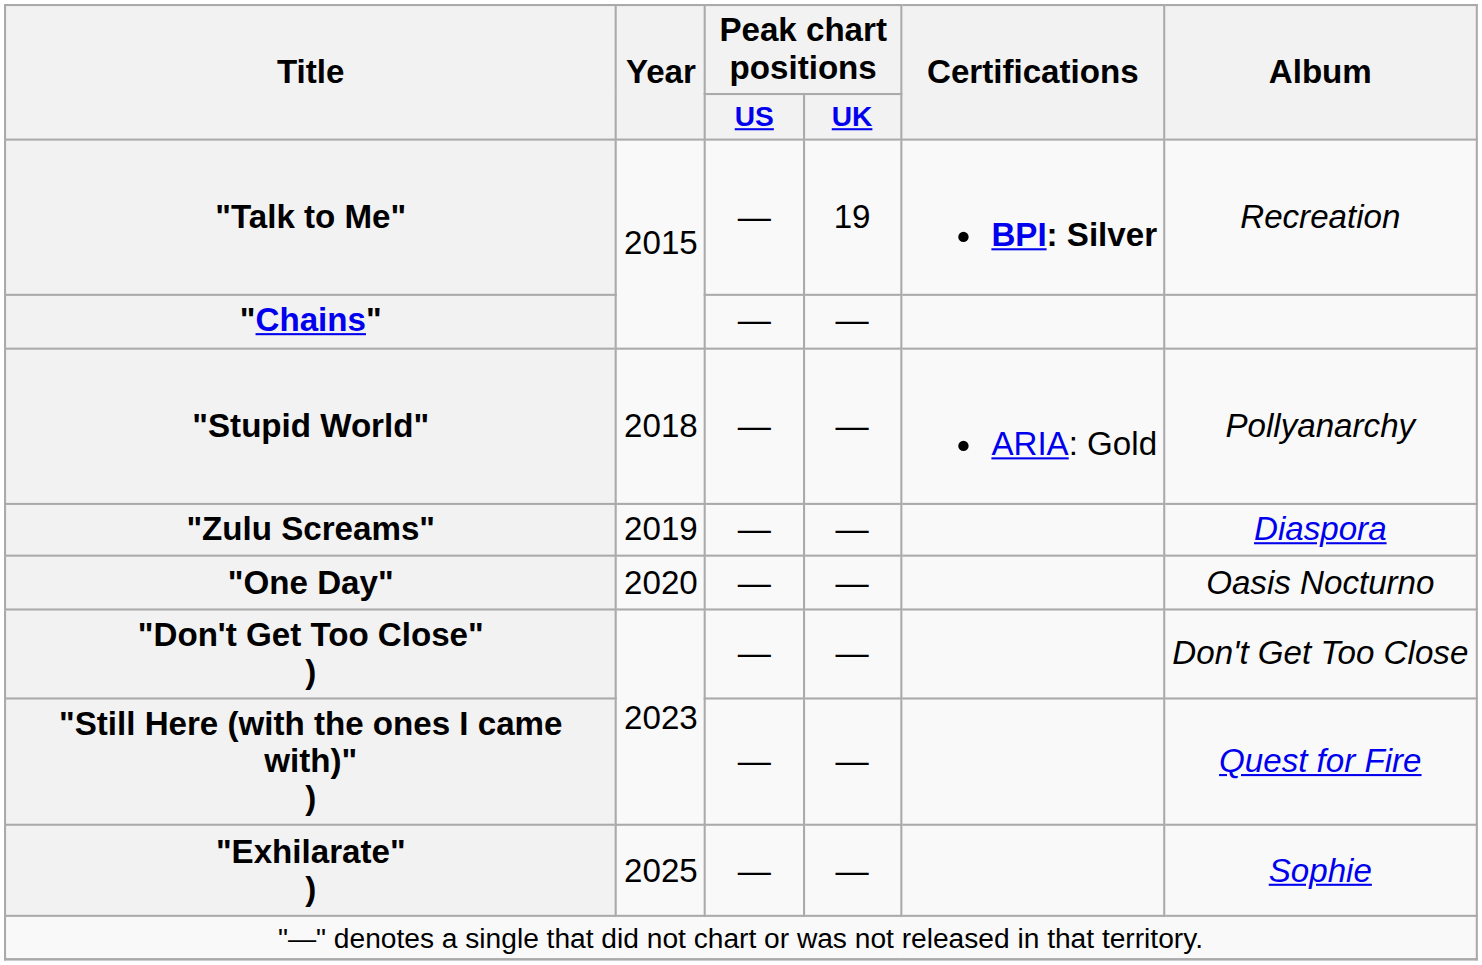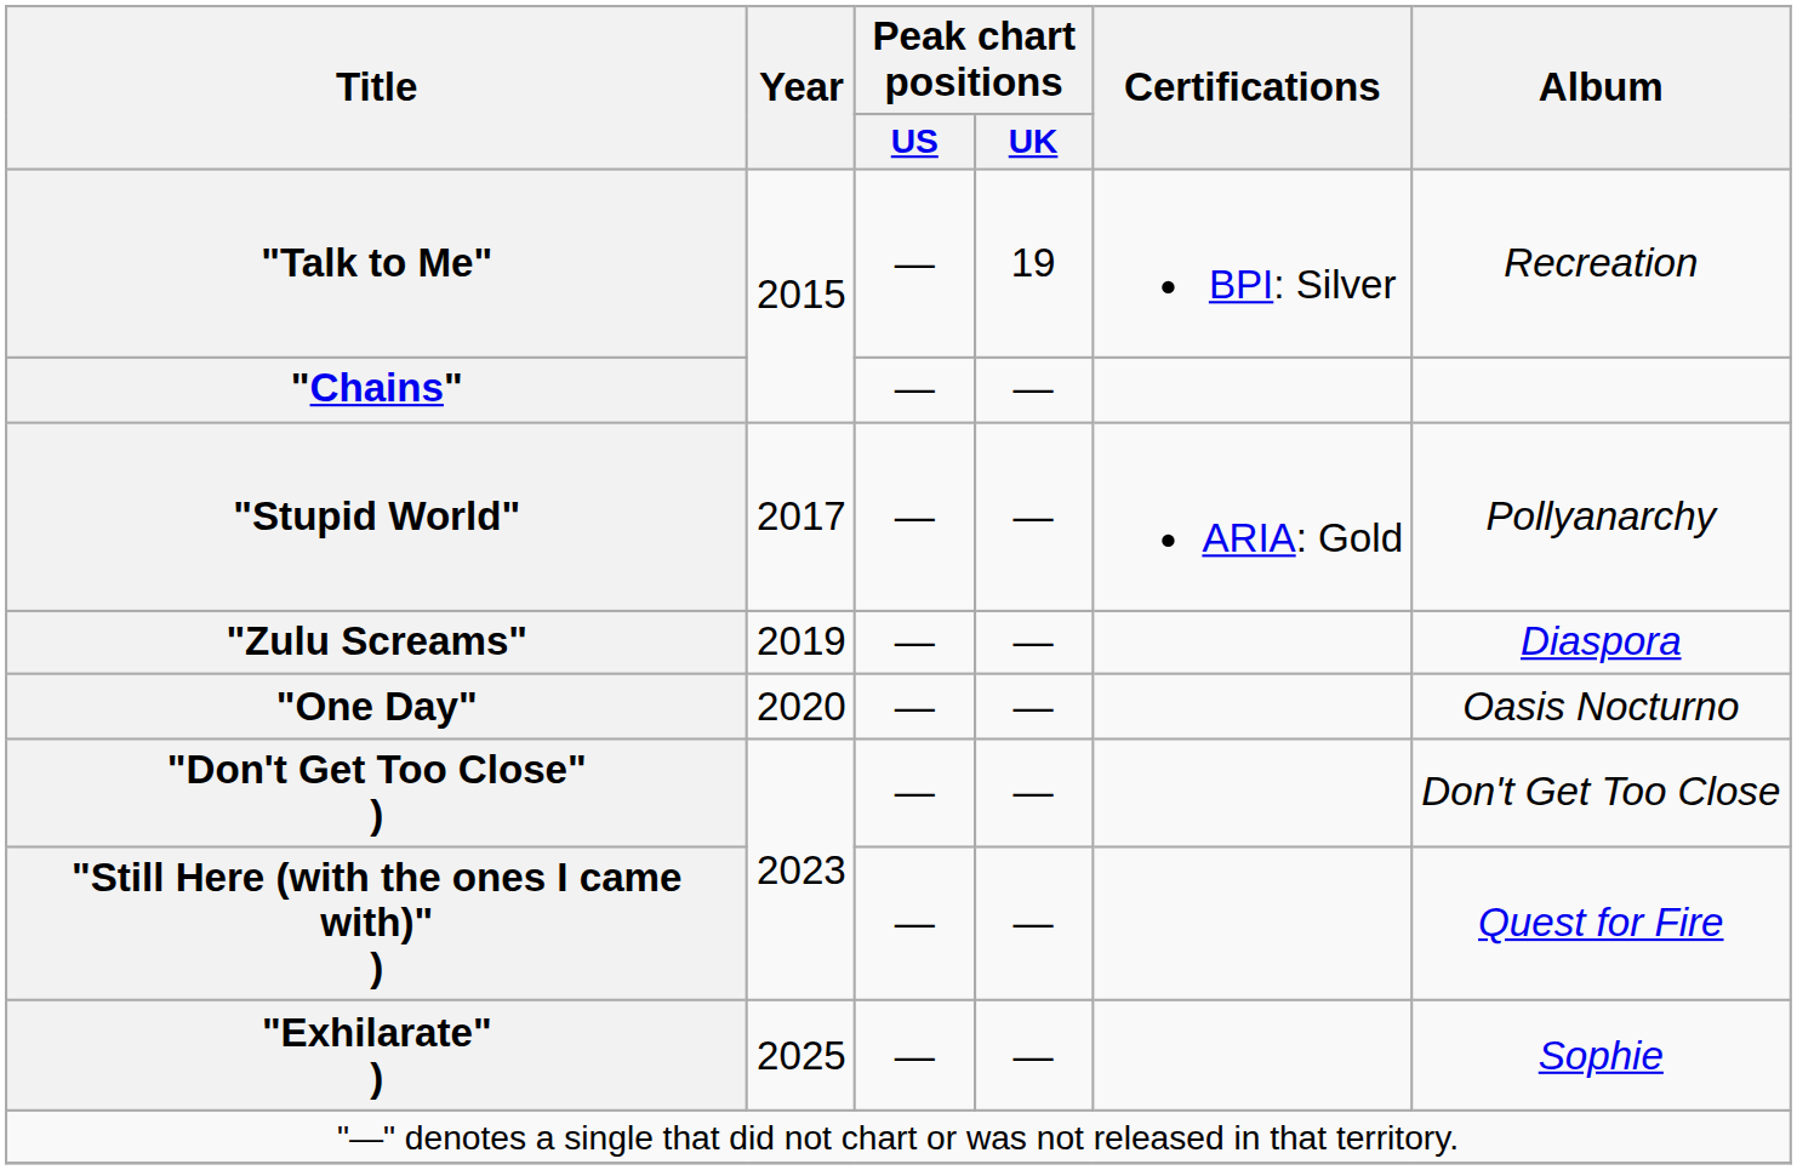"Talk to Me" | Certifications: bold -> normal
"Stupid World" | Year: 2018 -> 2017
